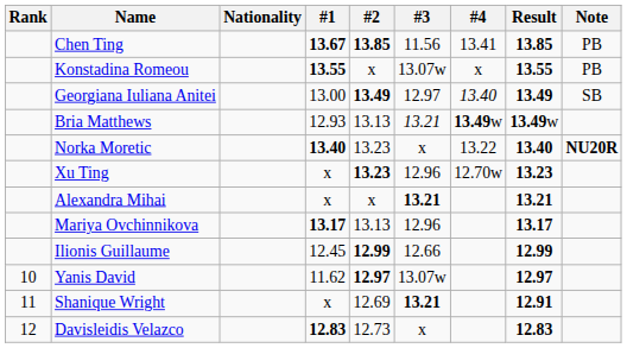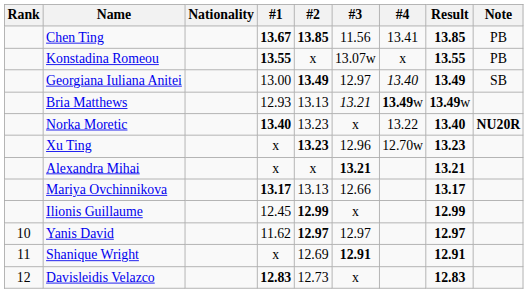Mariya Ovchinnikova | #3: 12.96 -> 12.66
Ilionis Guillaume | #3: 12.66 -> x
Yanis David | #3: 13.07w -> 12.97
Shanique Wright | #3: 13.21 -> 12.91
